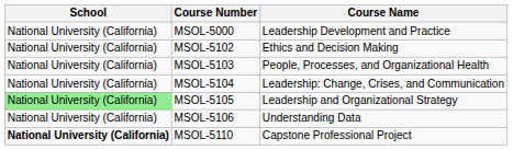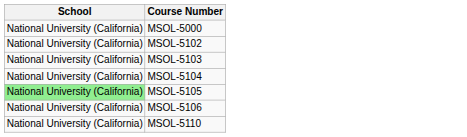- column: Course Name | Leadership Development and Practice | Ethics and Decision Making | People, Processes, and Organizational Health | Leadership: Change, Crises, and Communication | Leadership and Organizational Strategy | Understanding Data | Capstone Professional Project
MSOL-5110 | School: bold -> normal
